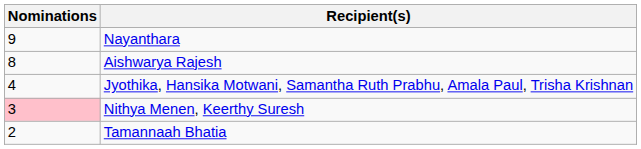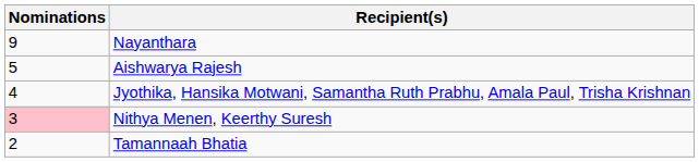Aishwarya Rajesh | Nominations: 8 -> 5
